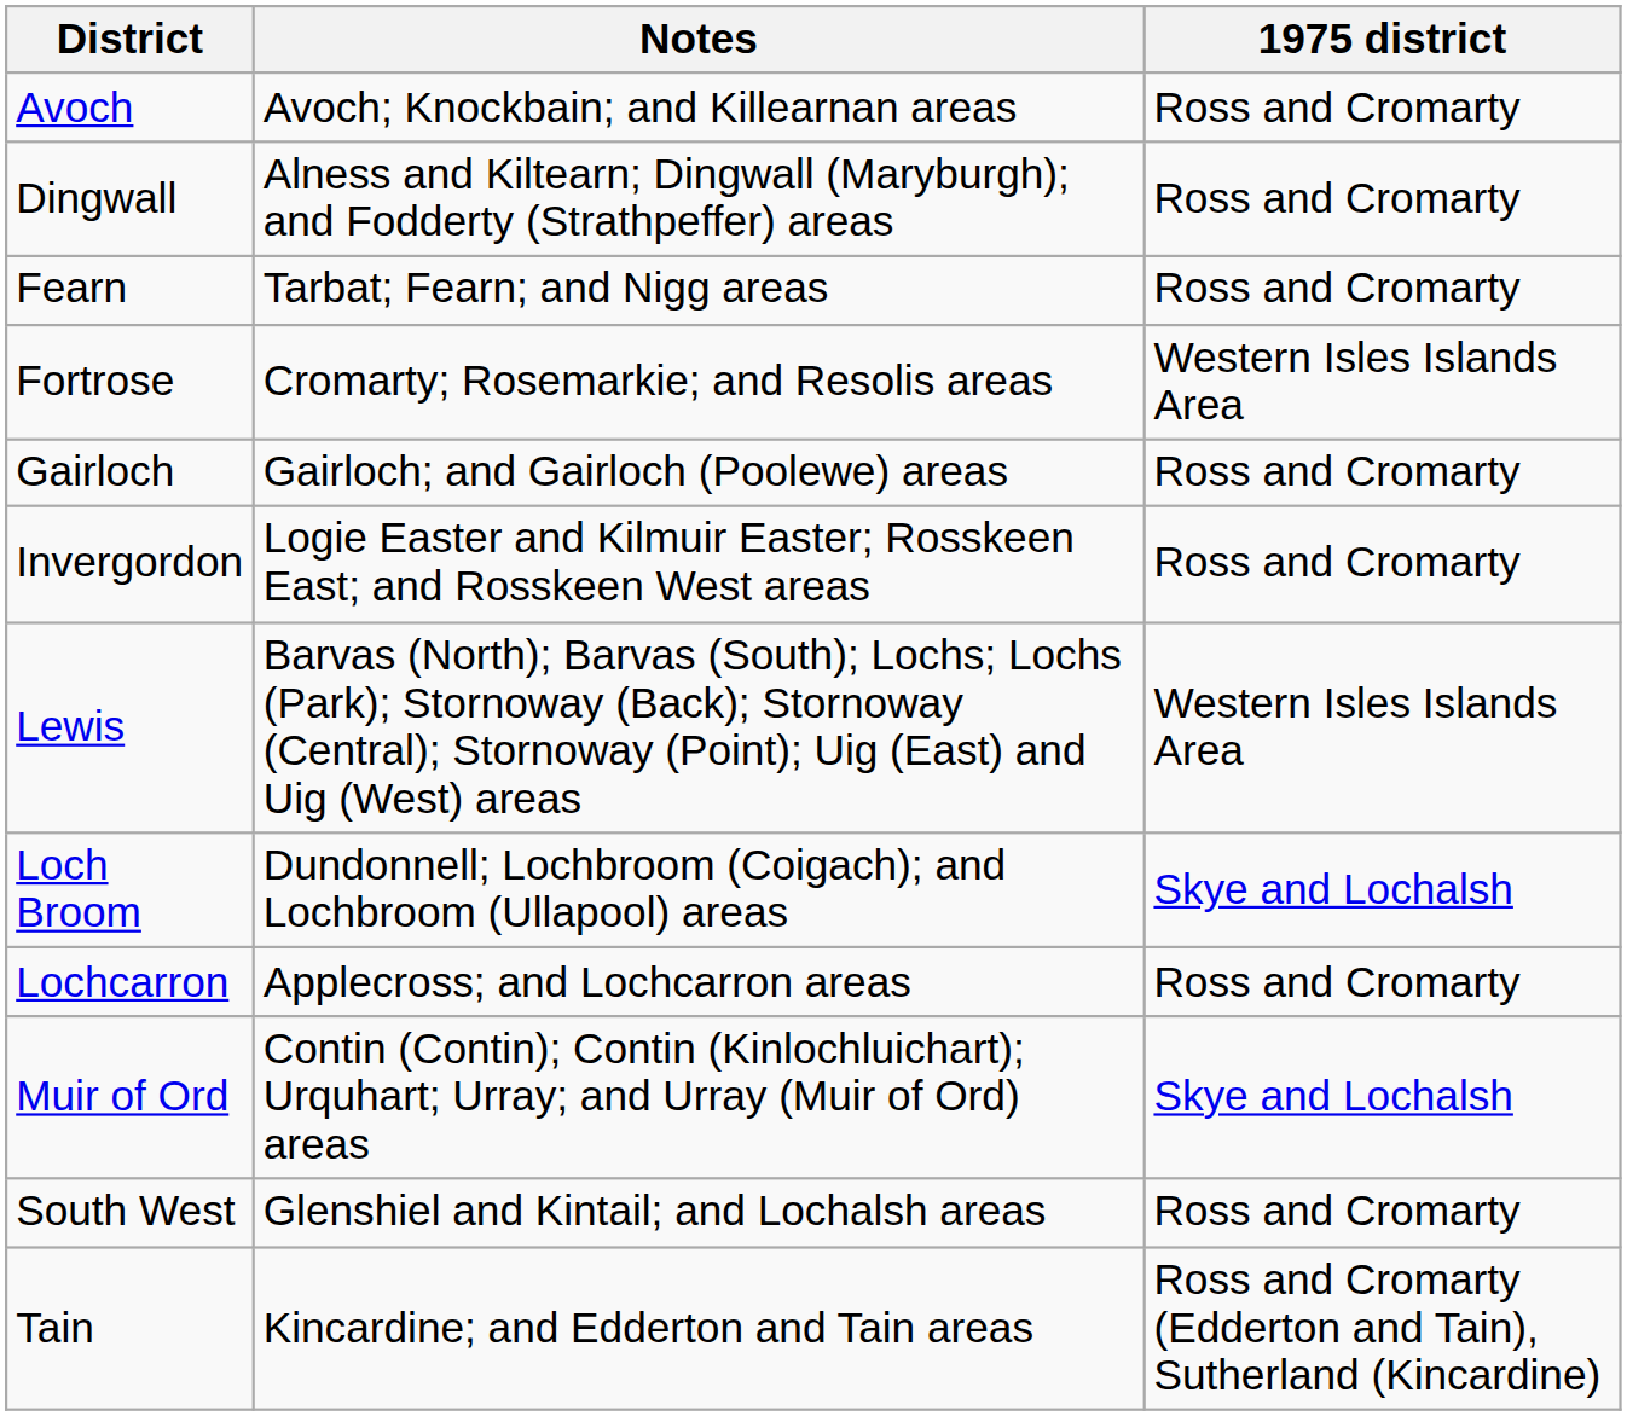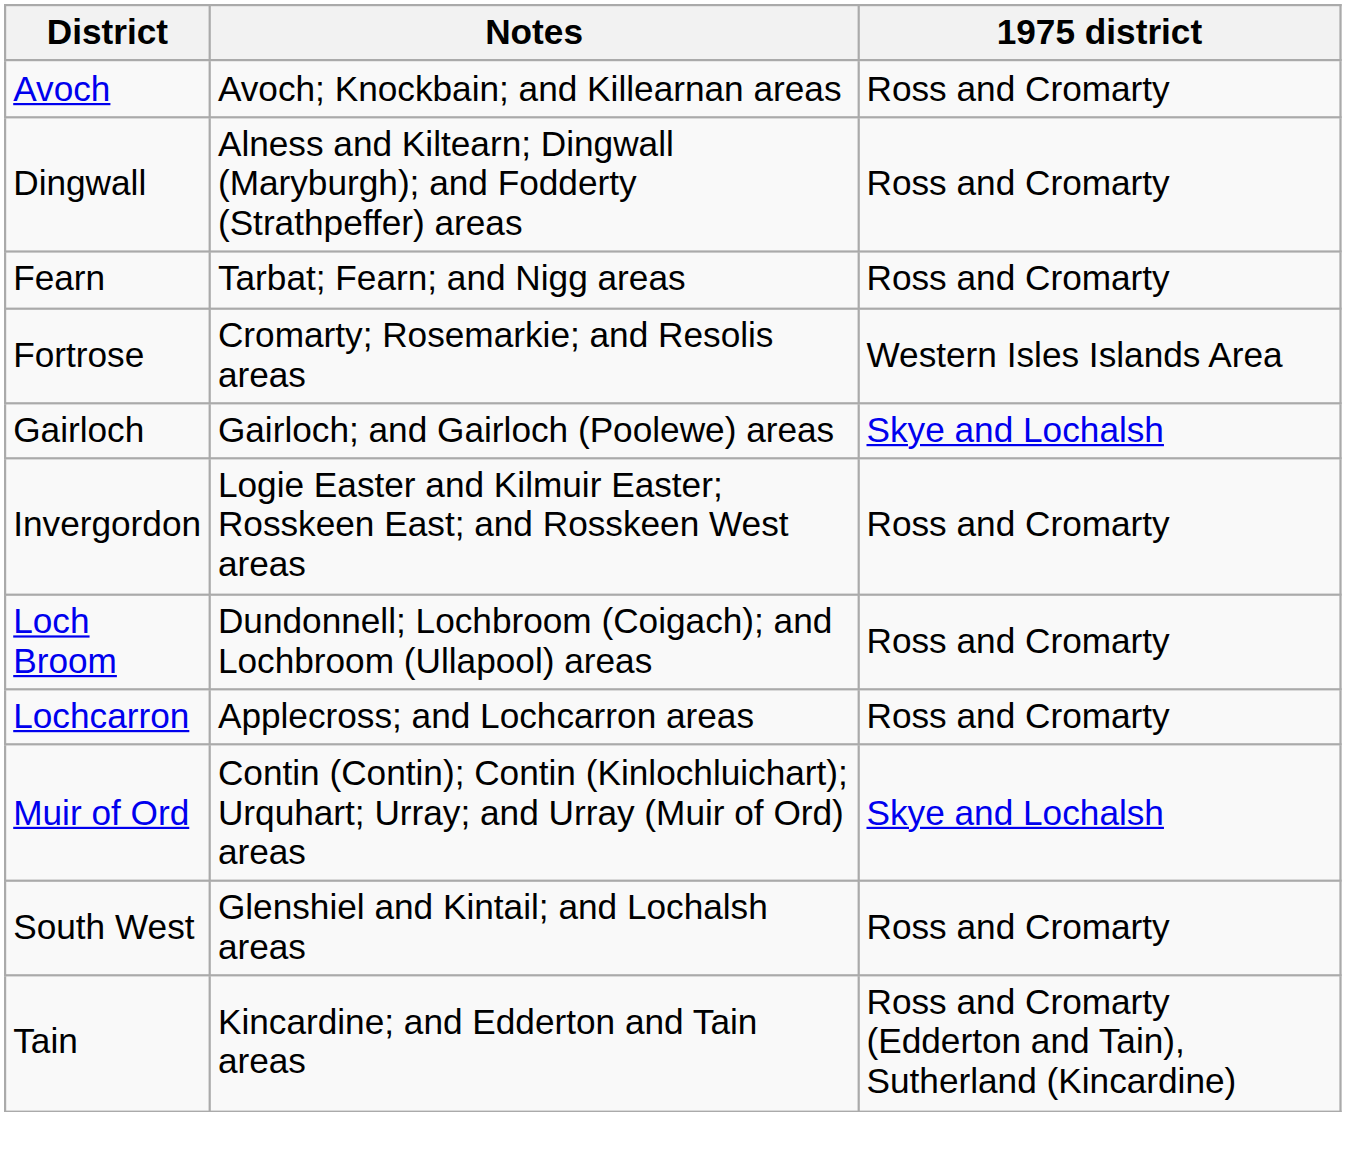Gairloch | 1975 district: Ross and Cromarty -> Skye and Lochalsh
- row: Lewis | Barvas (North); Barvas (South); Lochs; Lochs (Park); Stornoway (Back); Stornoway (Central); Stornoway (Point); Uig (East) and Uig (West) areas | Western Isles Islands Area
Loch Broom | 1975 district: Skye and Lochalsh -> Ross and Cromarty
